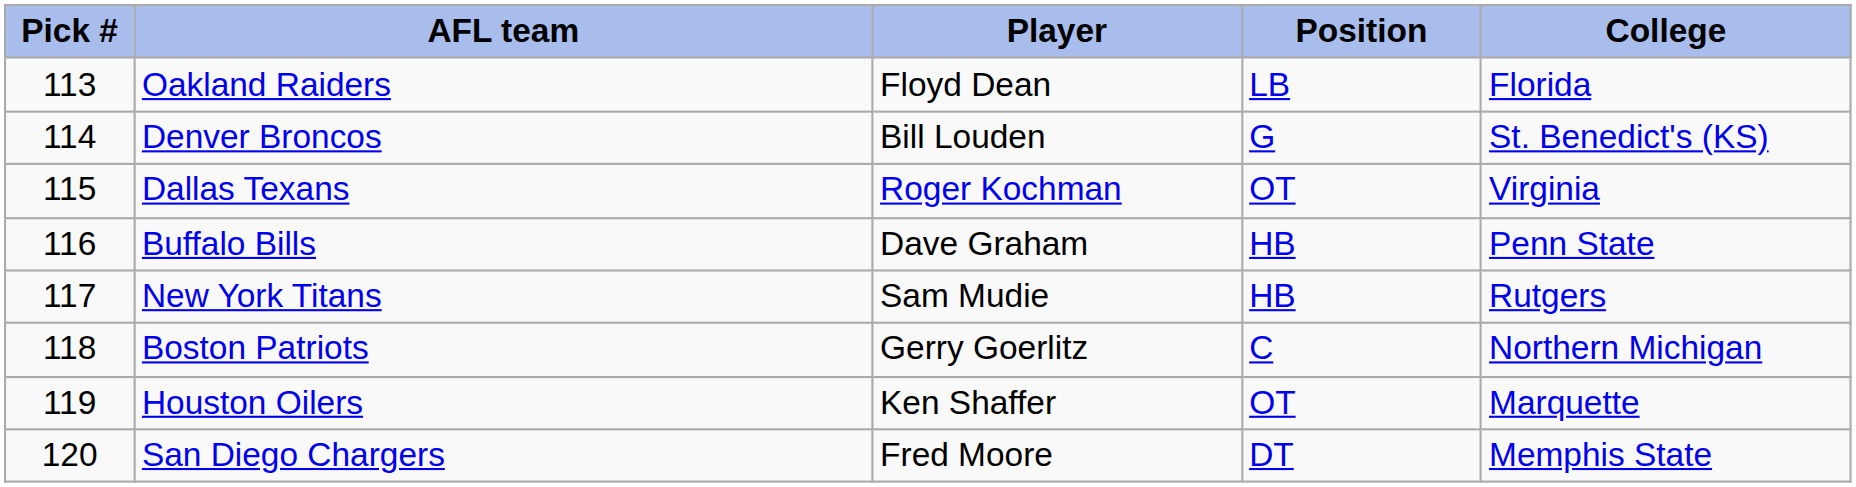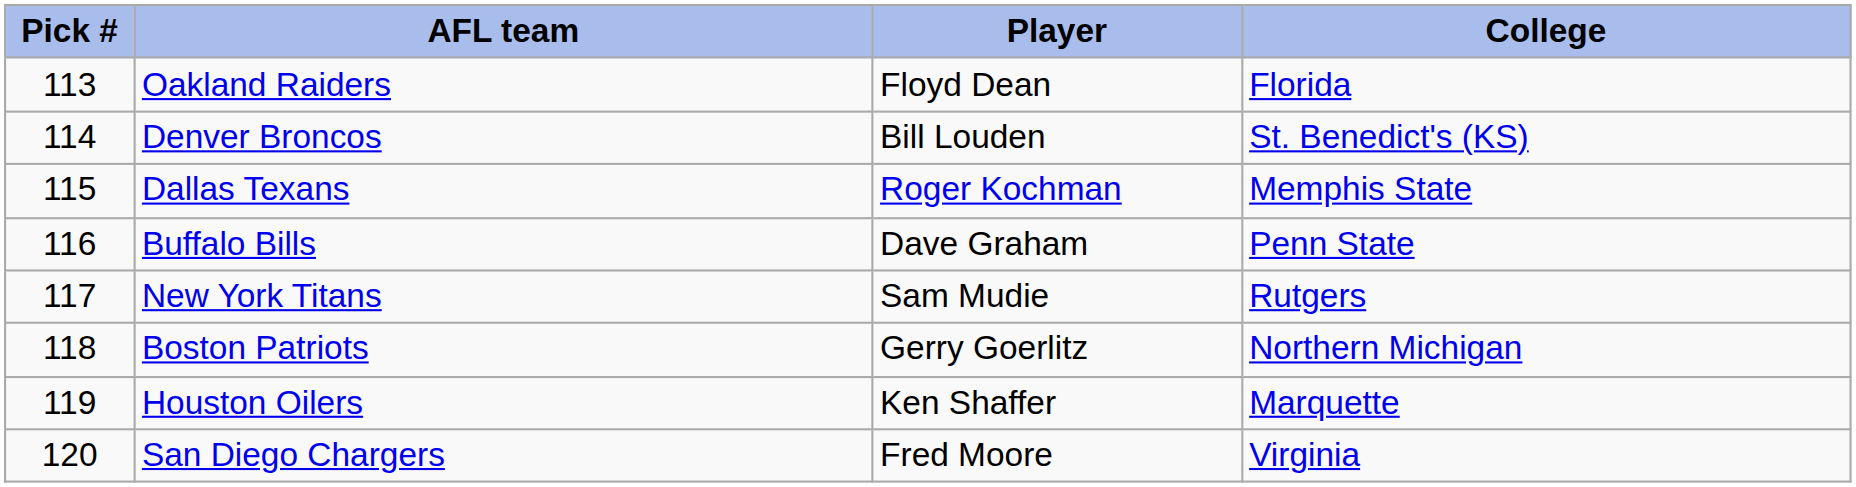- column: Position | LB | G | OT | HB | HB | C | OT | DT
Dallas Texans | College: Virginia -> Memphis State
San Diego Chargers | College: Memphis State -> Virginia
